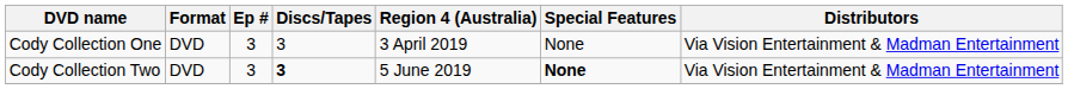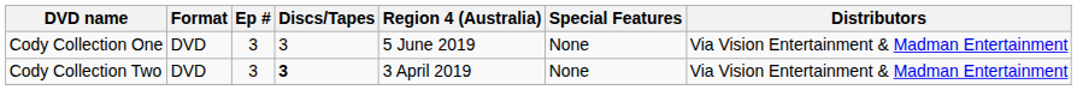Cody Collection One | Region 4 (Australia): 3 April 2019 -> 5 June 2019
Cody Collection Two | Region 4 (Australia): 5 June 2019 -> 3 April 2019
Cody Collection Two | Special Features: bold -> normal
